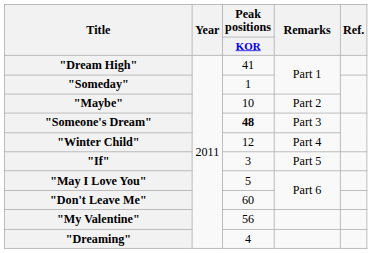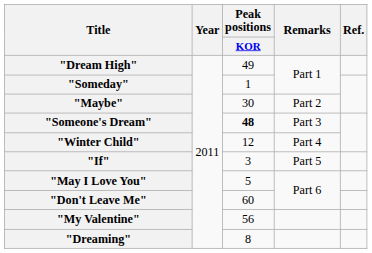"Dream High" | Peak positions / KOR: 41 -> 49
"Maybe" | Peak positions / KOR: 10 -> 30
"Dreaming" | Peak positions / KOR: 4 -> 8
